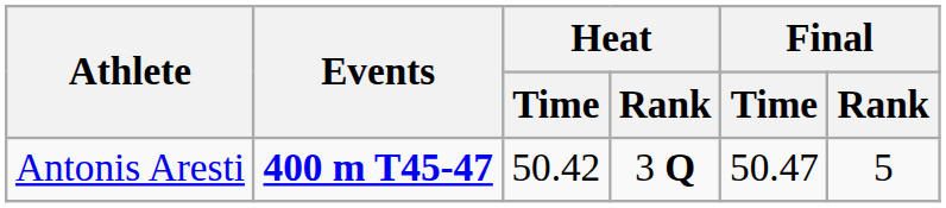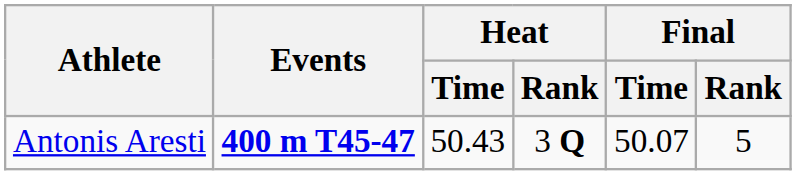Antonis Aresti | Heat / Time: 50.42 -> 50.43
Antonis Aresti | Final / Time: 50.47 -> 50.07
